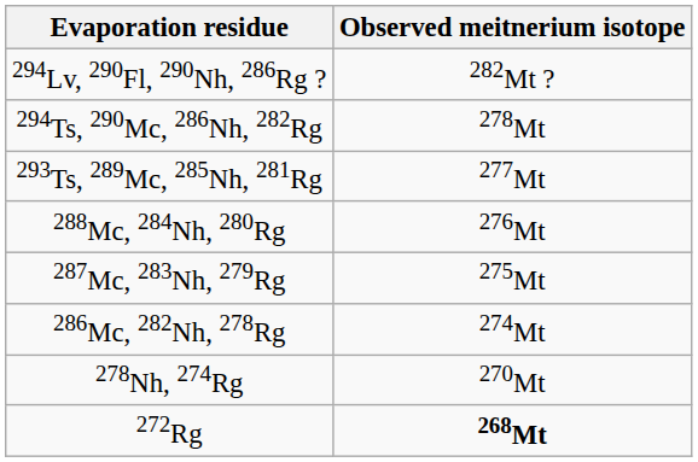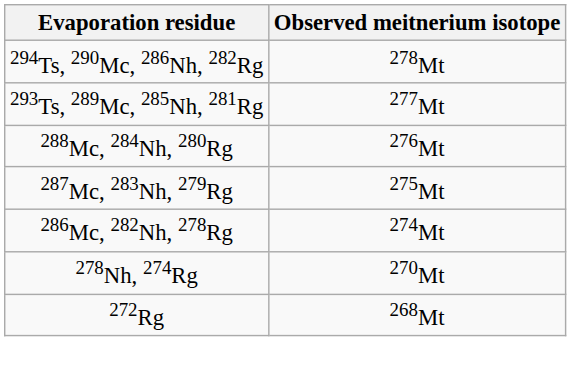- row: 294Lv, 290Fl, 290Nh, 286Rg ? | 282Mt ?
272Rg | Observed meitnerium isotope: bold -> normal
